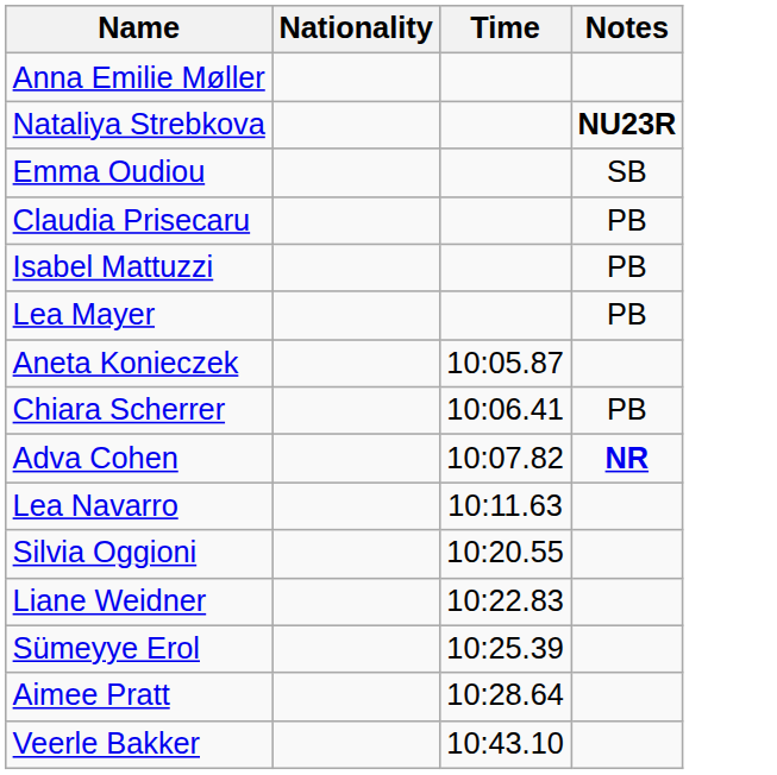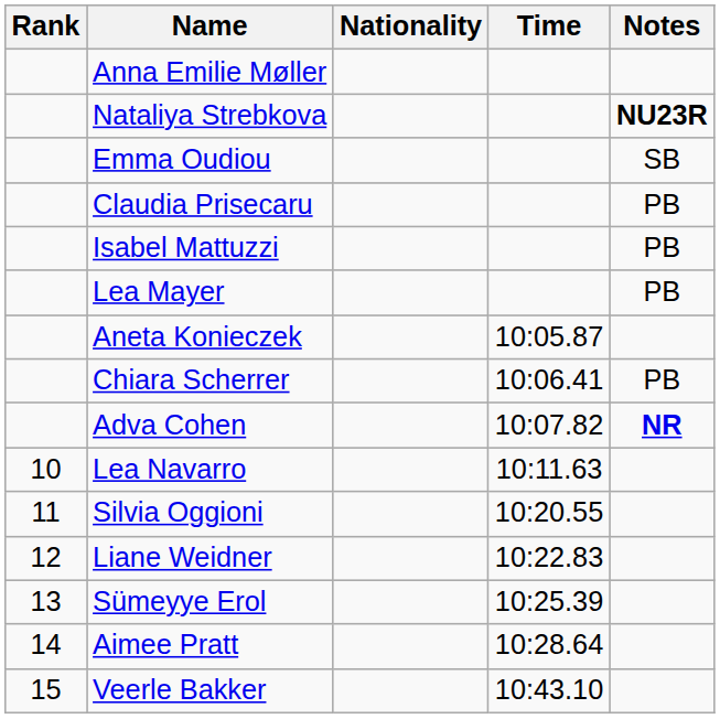+ column: Rank | 10 | 11 | 12 | 13 | 14 | 15
